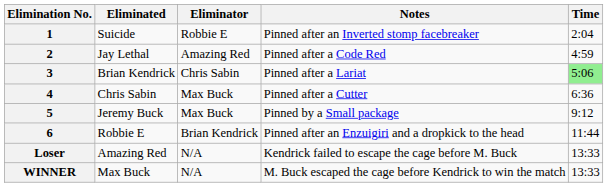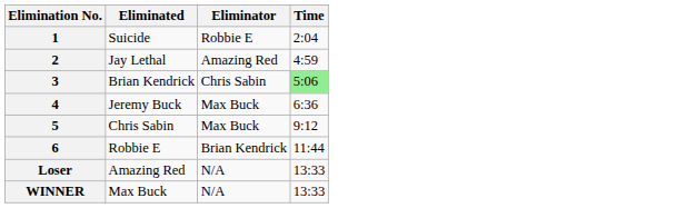- column: Notes | Pinned after an Inverted stomp facebreaker | Pinned after a Code Red | Pinned after a Lariat | Pinned after a Cutter | Pinned by a Small package | Pinned after an Enzuigiri and a dropkick to the head | Kendrick failed to escape the cage before M. Buck | M. Buck escaped the cage before Kendrick to win the match
4 | Eliminated: Chris Sabin -> Jeremy Buck
5 | Eliminated: Jeremy Buck -> Chris Sabin
